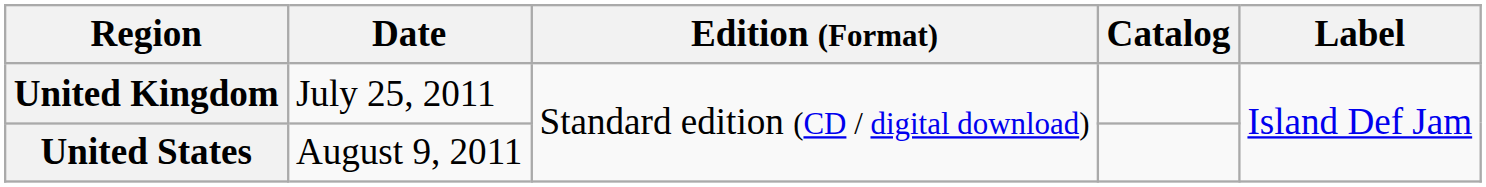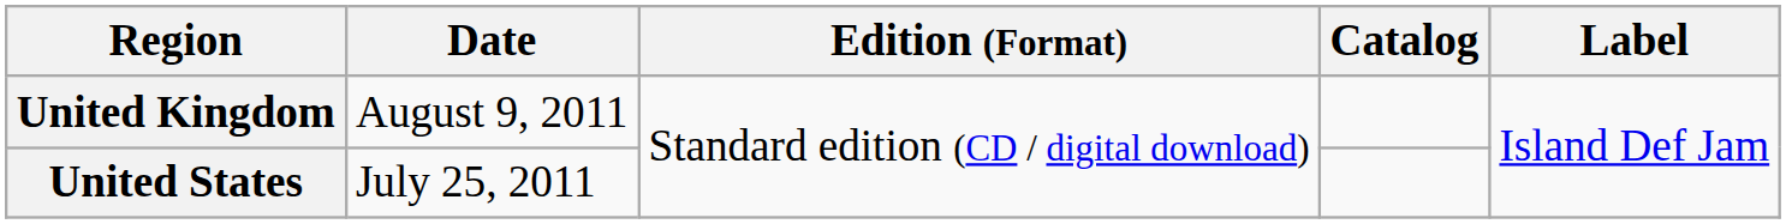United Kingdom | Date: July 25, 2011 -> August 9, 2011
United States | Date: August 9, 2011 -> July 25, 2011
